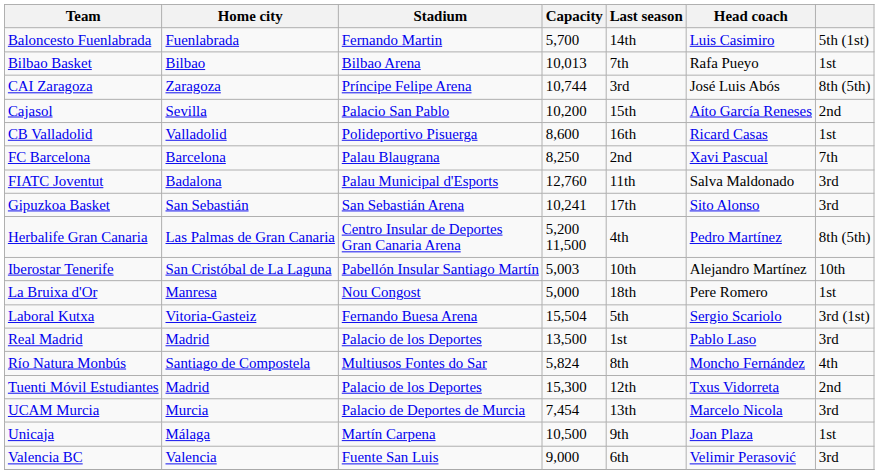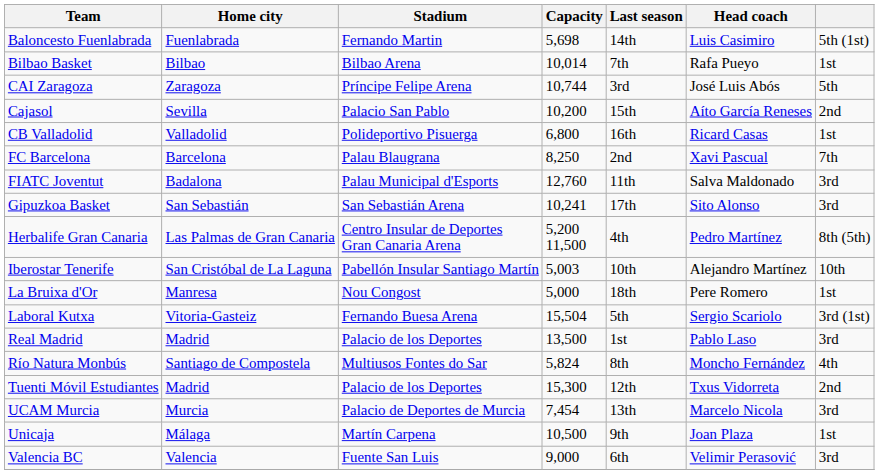Baloncesto Fuenlabrada | Capacity: 5,700 -> 5,698
Bilbao Basket | Capacity: 10,013 -> 10,014
CAI Zaragoza | column 7: 8th (5th) -> 5th
CB Valladolid | Capacity: 8,600 -> 6,800
